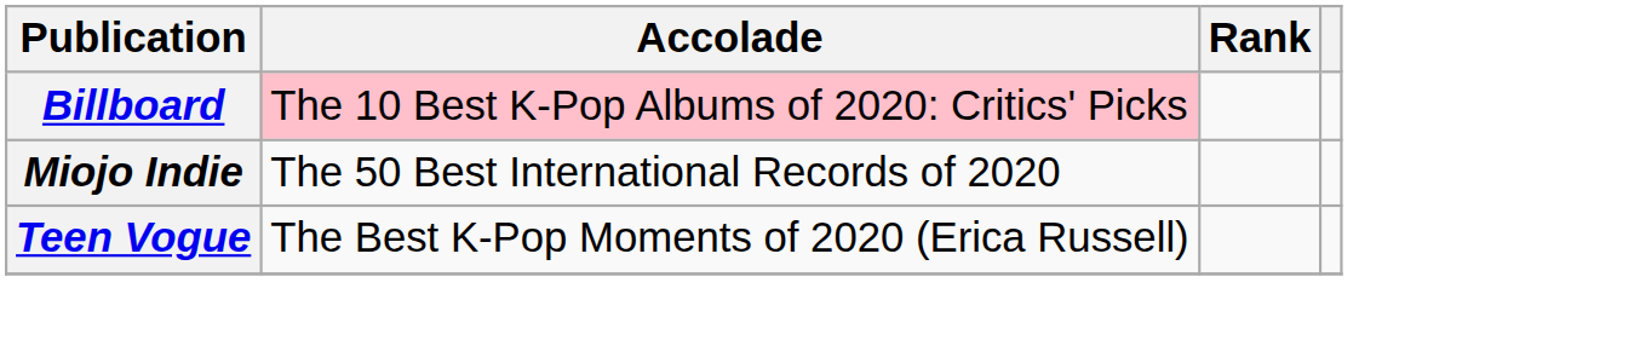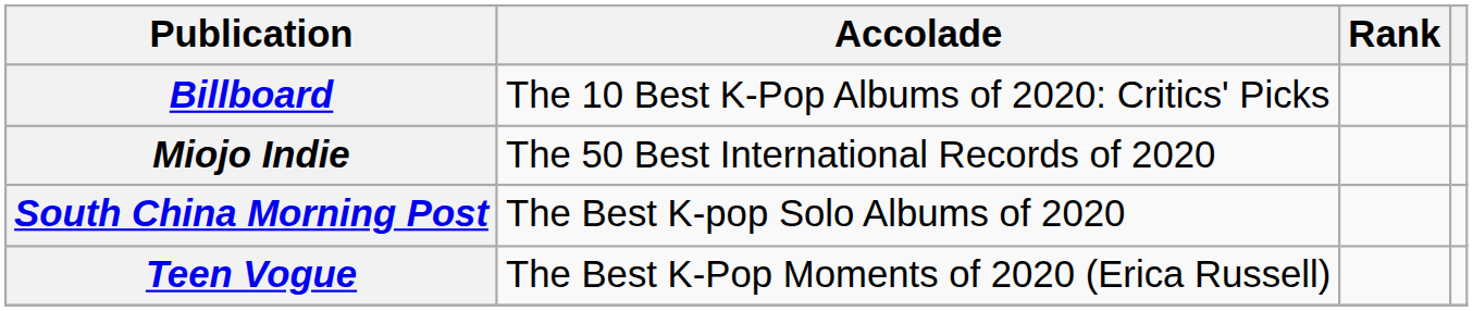Billboard | Accolade: pink background -> no background
+ row: South China Morning Post | The Best K-pop Solo Albums of 2020
